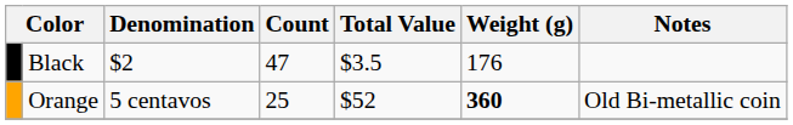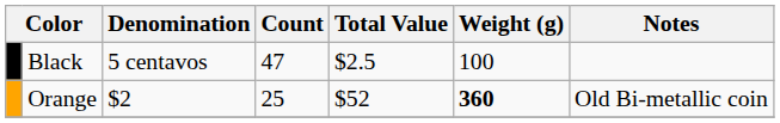Black | Denomination: $2 -> 5 centavos
Black | Total Value: $3.5 -> $2.5
Black | Weight (g): 176 -> 100
Orange | Denomination: 5 centavos -> $2
